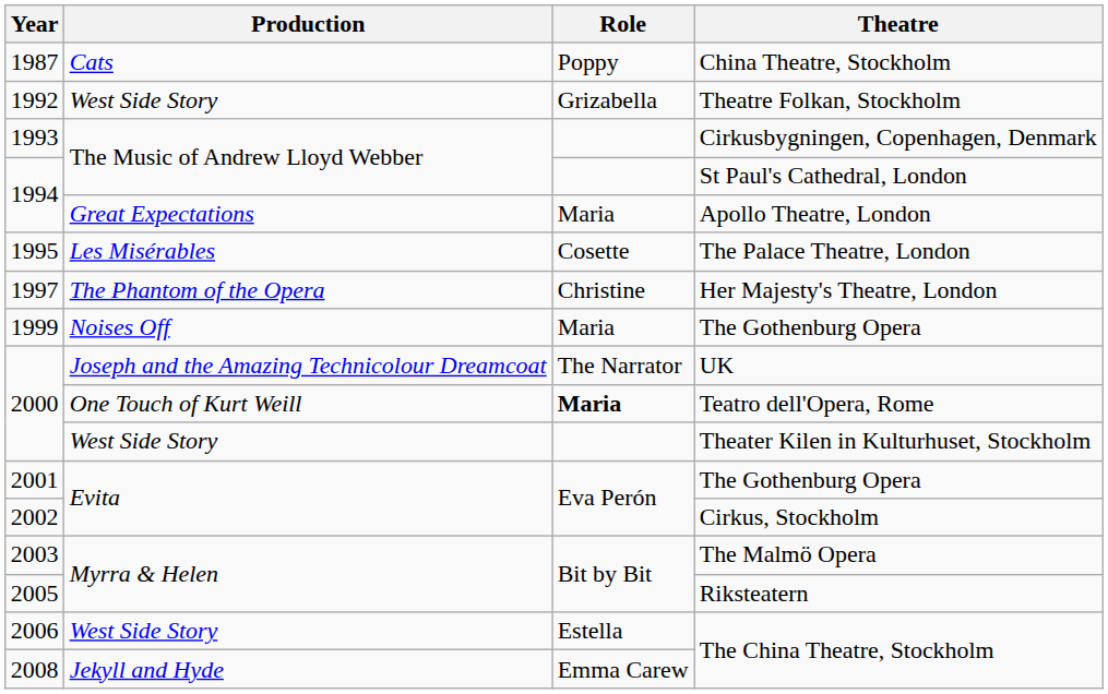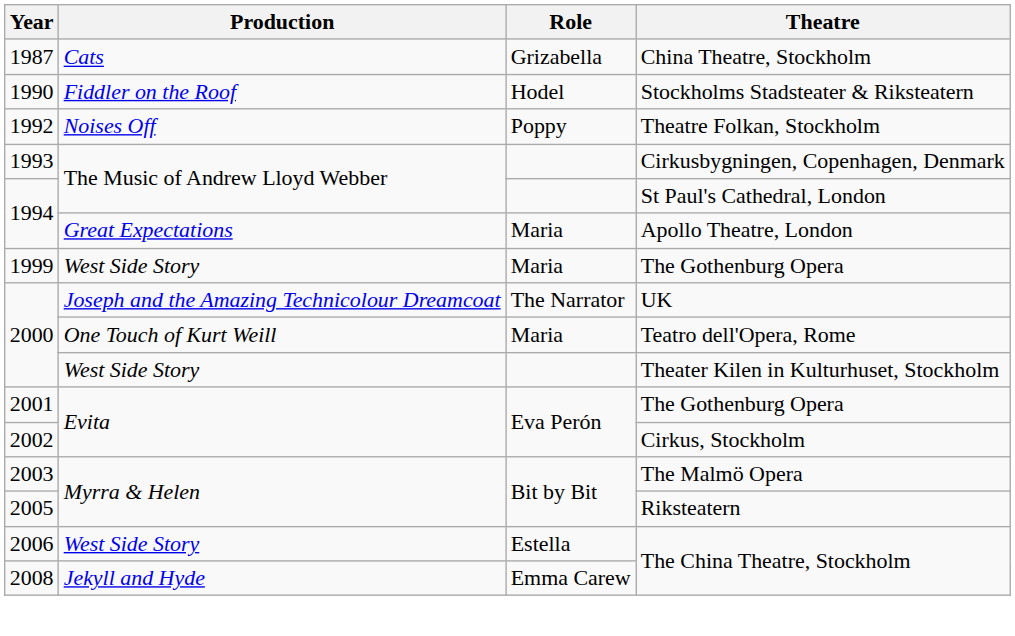China Theatre, Stockholm | Role: Poppy -> Grizabella
+ row: 1990 | Fiddler on the Roof | Hodel | Stockholms Stadsteater & Riksteatern
Theatre Folkan, Stockholm | Production: West Side Story -> Noises Off
Theatre Folkan, Stockholm | Role: Grizabella -> Poppy
- row: 1995 | Les Misérables | Cosette | The Palace Theatre, London
- row: 1997 | The Phantom of the Opera | Christine | Her Majesty's Theatre, London
1999 / The Gothenburg Opera | Production: Noises Off -> West Side Story
Teatro dell'Opera, Rome | Role: bold -> normal
